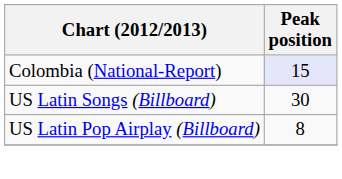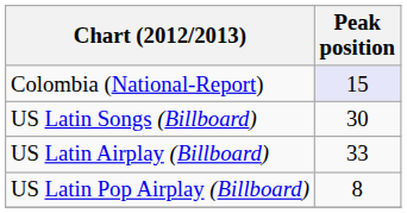+ row: US Latin Airplay (Billboard) | 33
